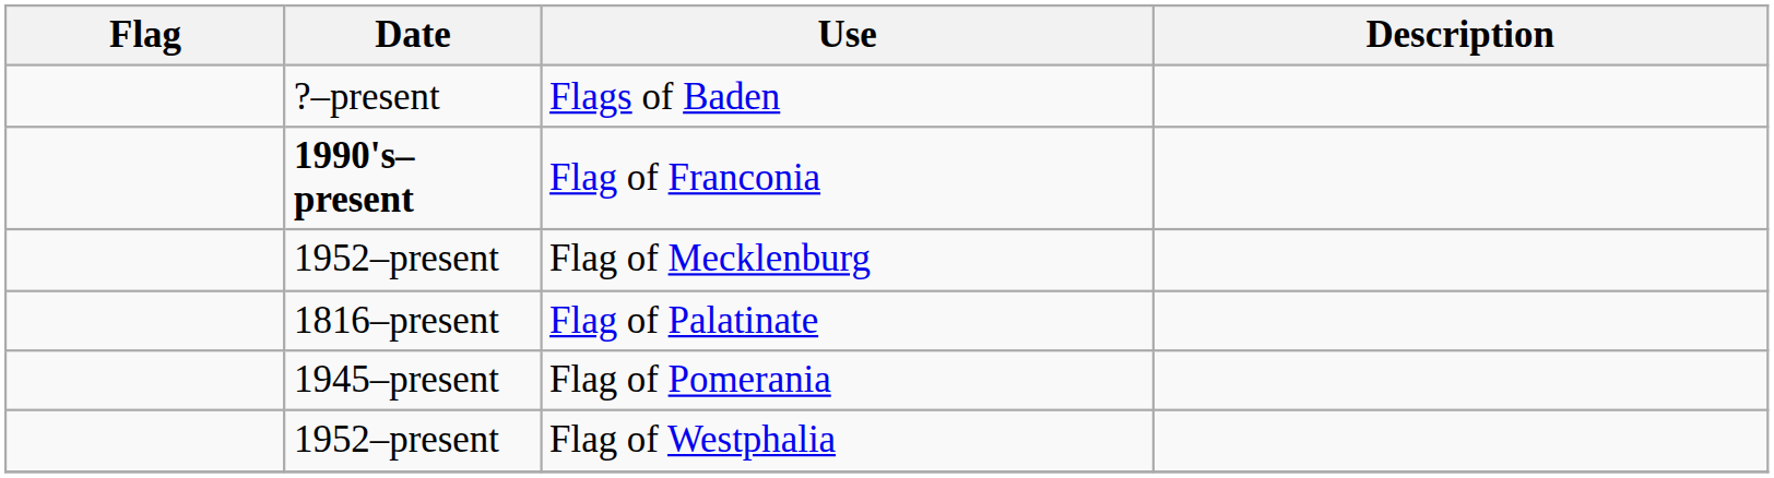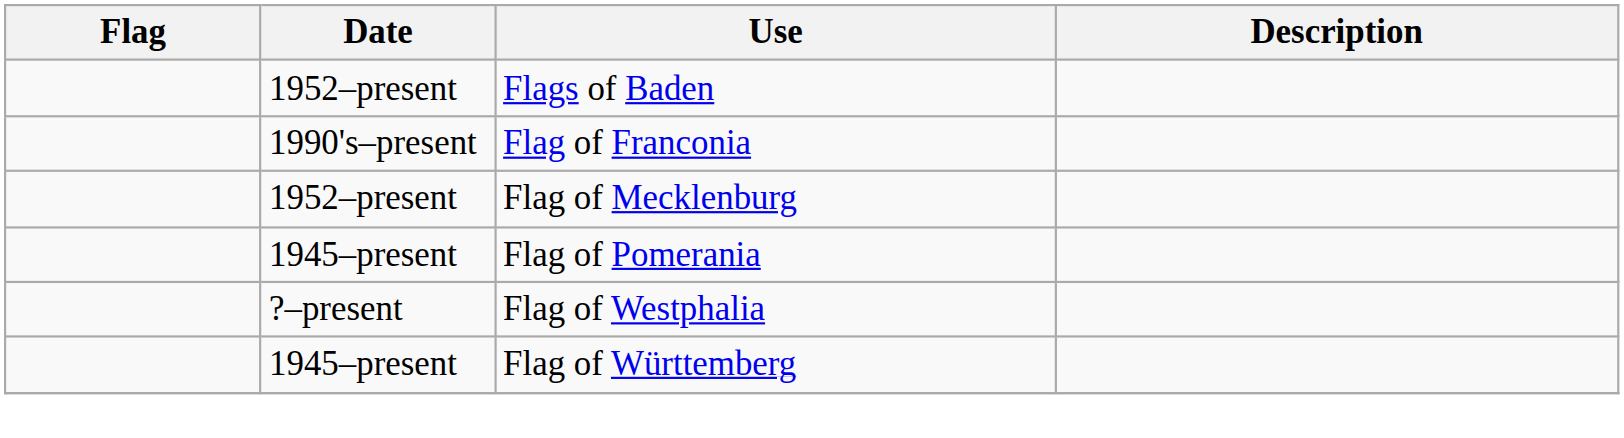Flags of Baden | Date: ?–present -> 1952–present
Flag of Franconia | Date: bold -> normal
- row: 1816–present | Flag of Palatinate
Flag of Westphalia | Date: 1952–present -> ?–present
+ row: 1945–present | Flag of Württemberg
